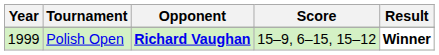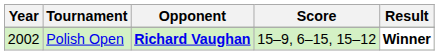Polish Open | Year: 1999 -> 2002
